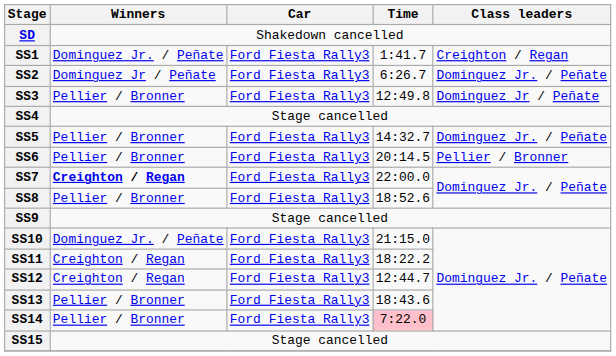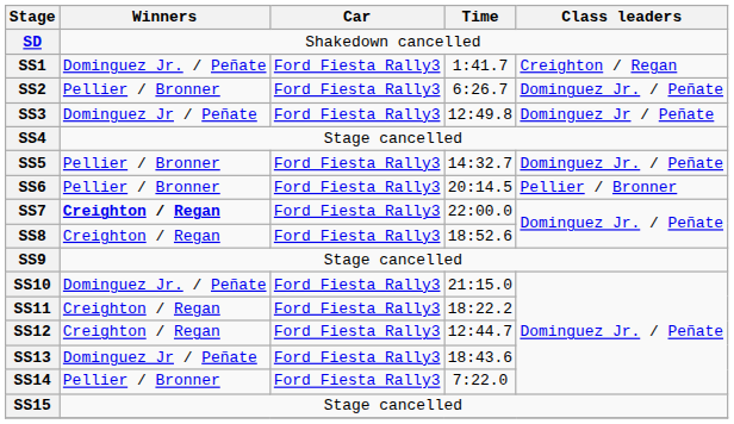SS2 | Winners: Dominguez Jr / Peñate -> Pellier / Bronner
SS3 | Winners: Pellier / Bronner -> Dominguez Jr / Peñate
SS8 | Winners: Pellier / Bronner -> Creighton / Regan
SS13 | Winners: Pellier / Bronner -> Dominguez Jr / Peñate
SS14 | Time: pink background -> no background
